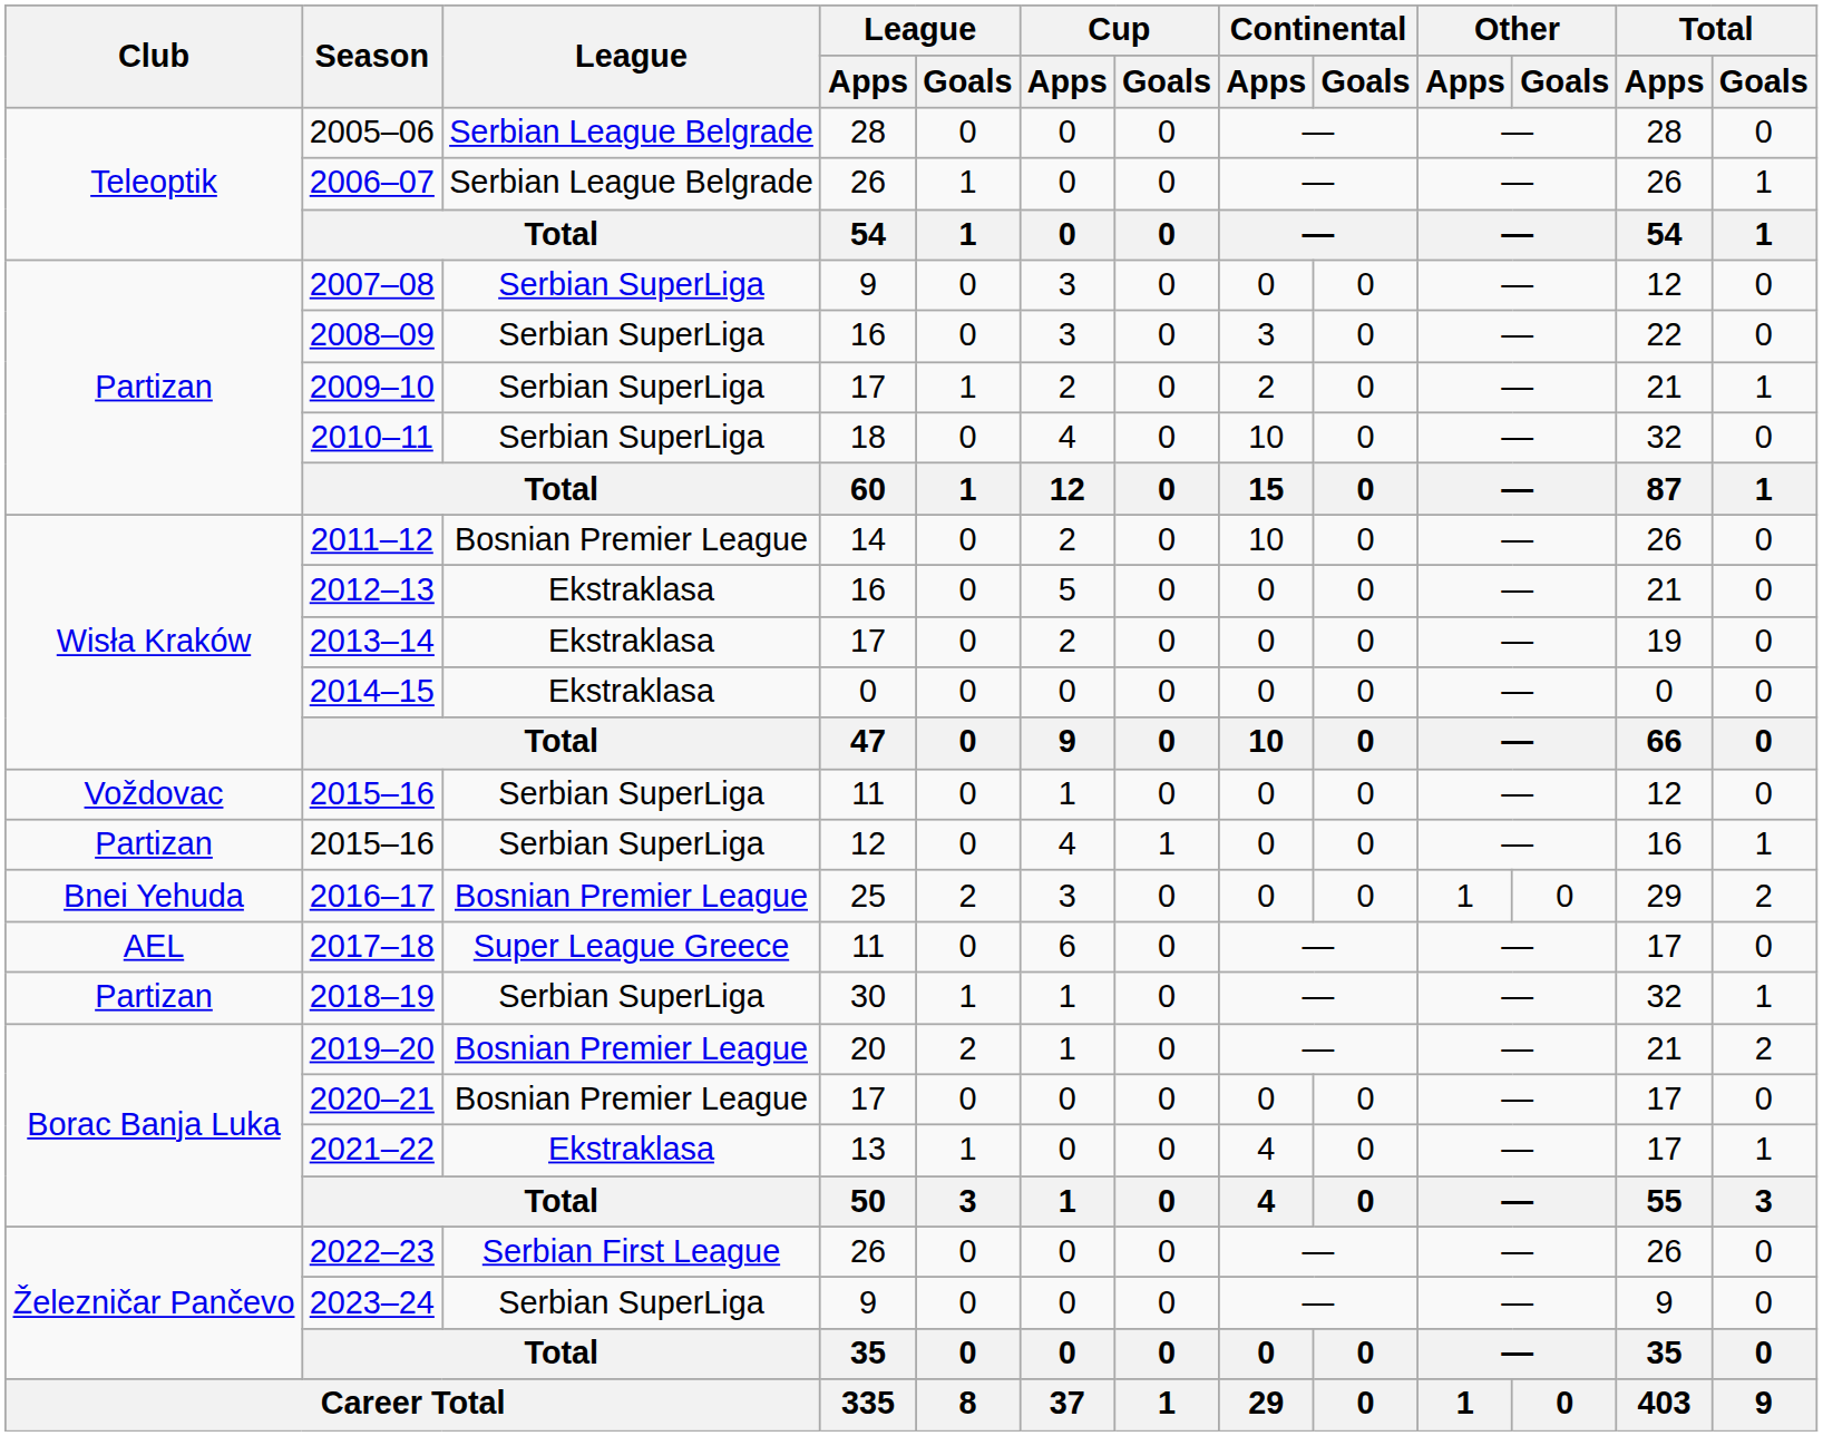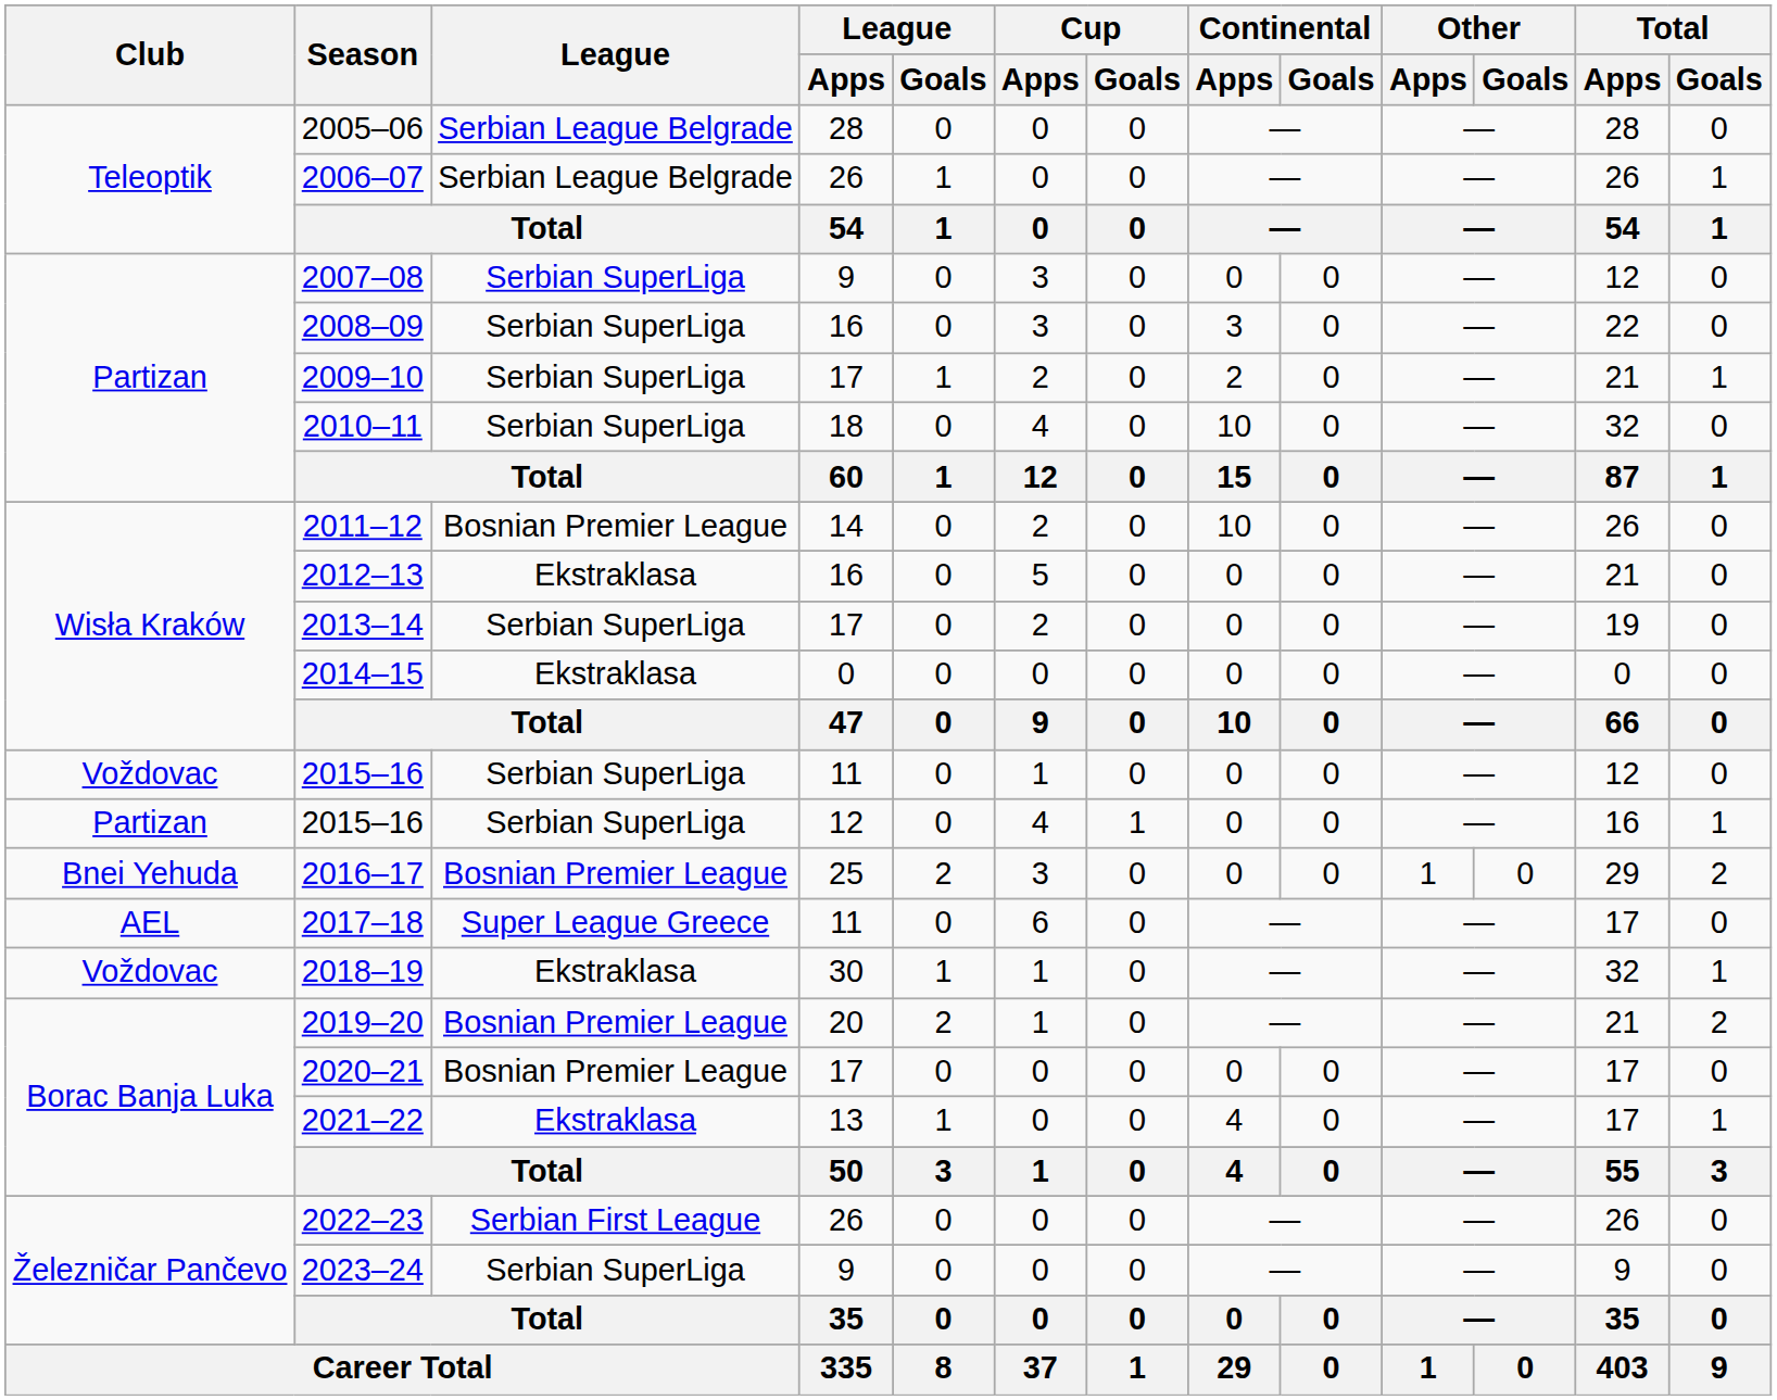2013–14 | League: Ekstraklasa -> Serbian SuperLiga
2018–19 | Club: Partizan -> Voždovac
2018–19 | League: Serbian SuperLiga -> Ekstraklasa
